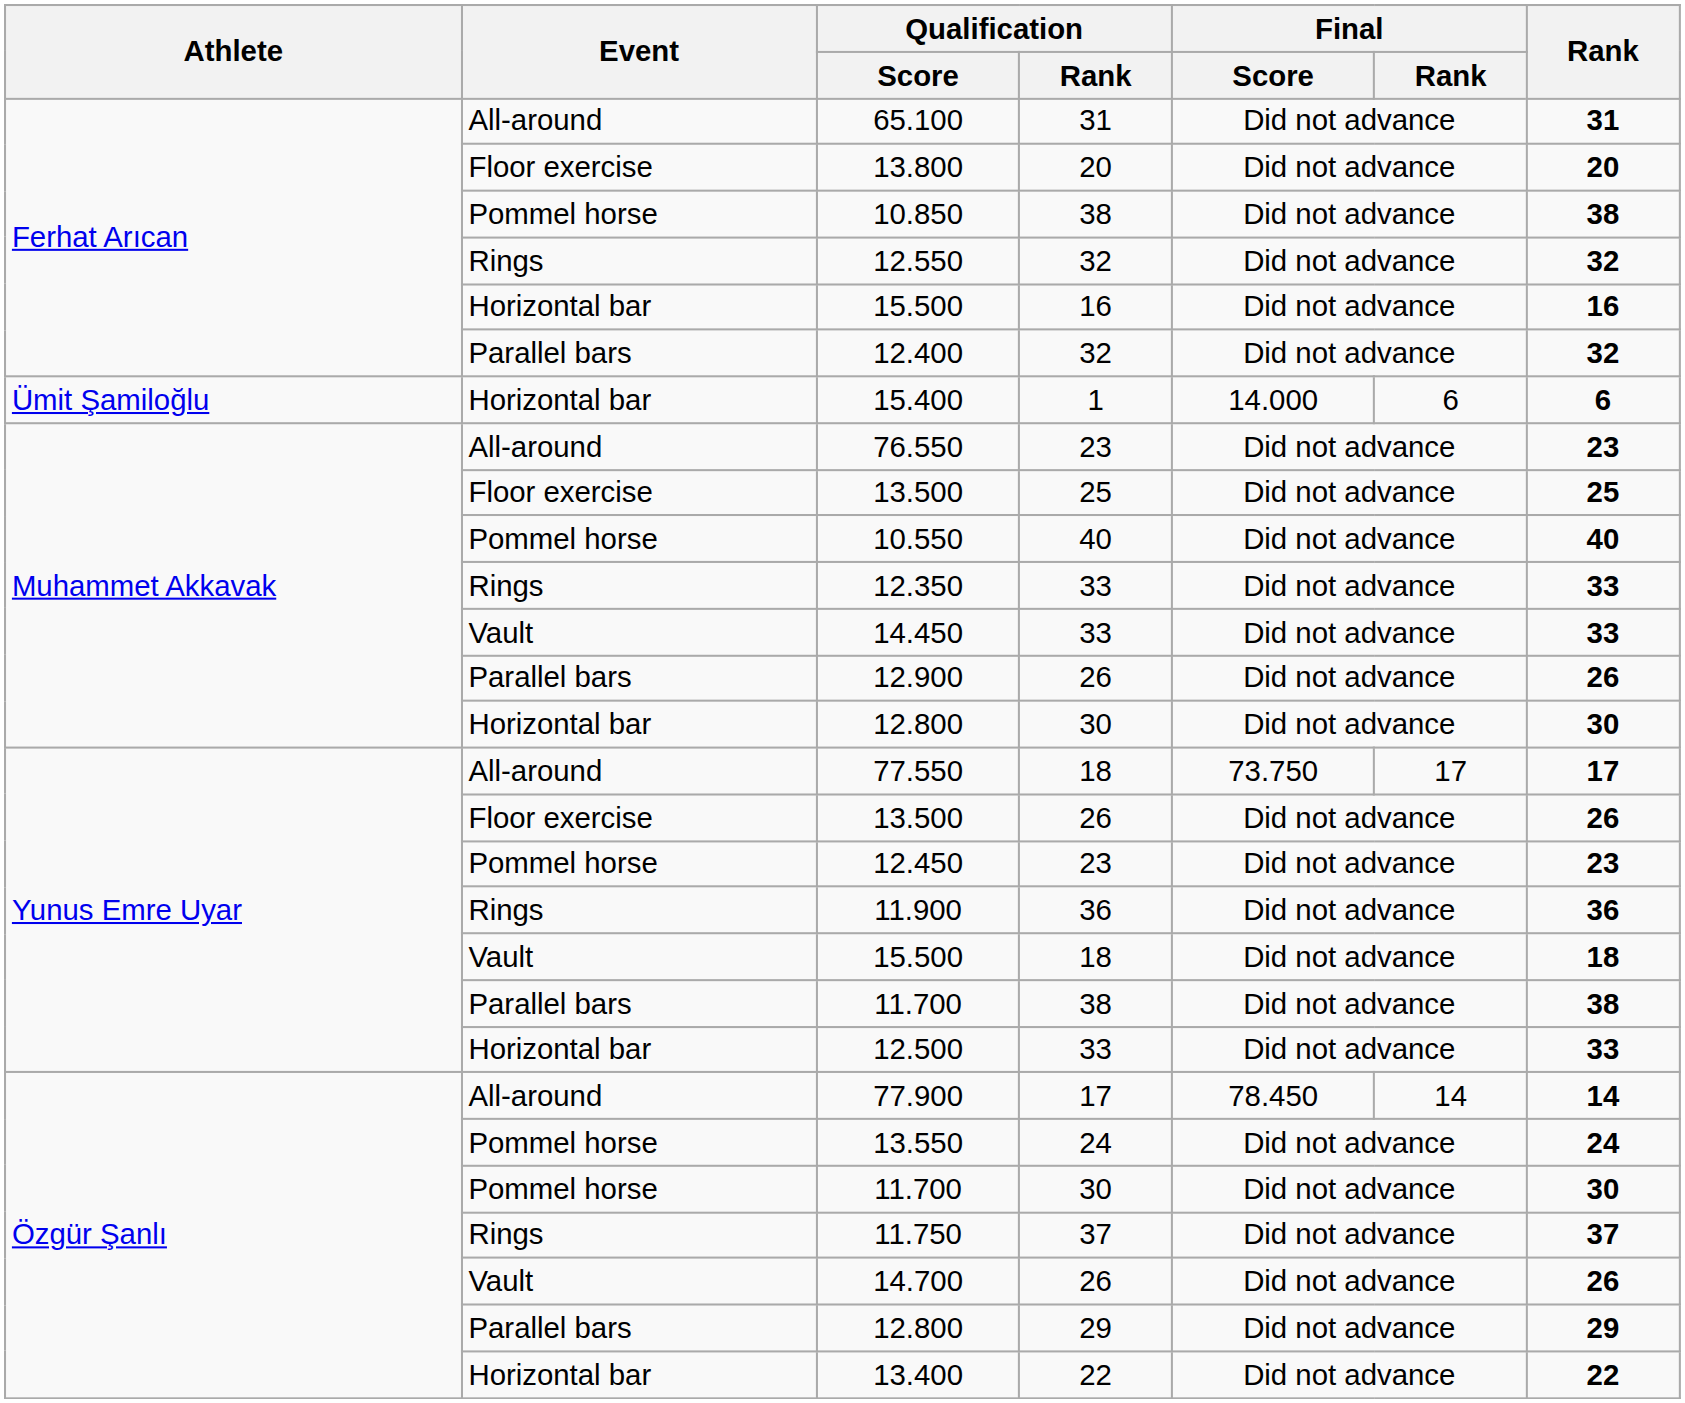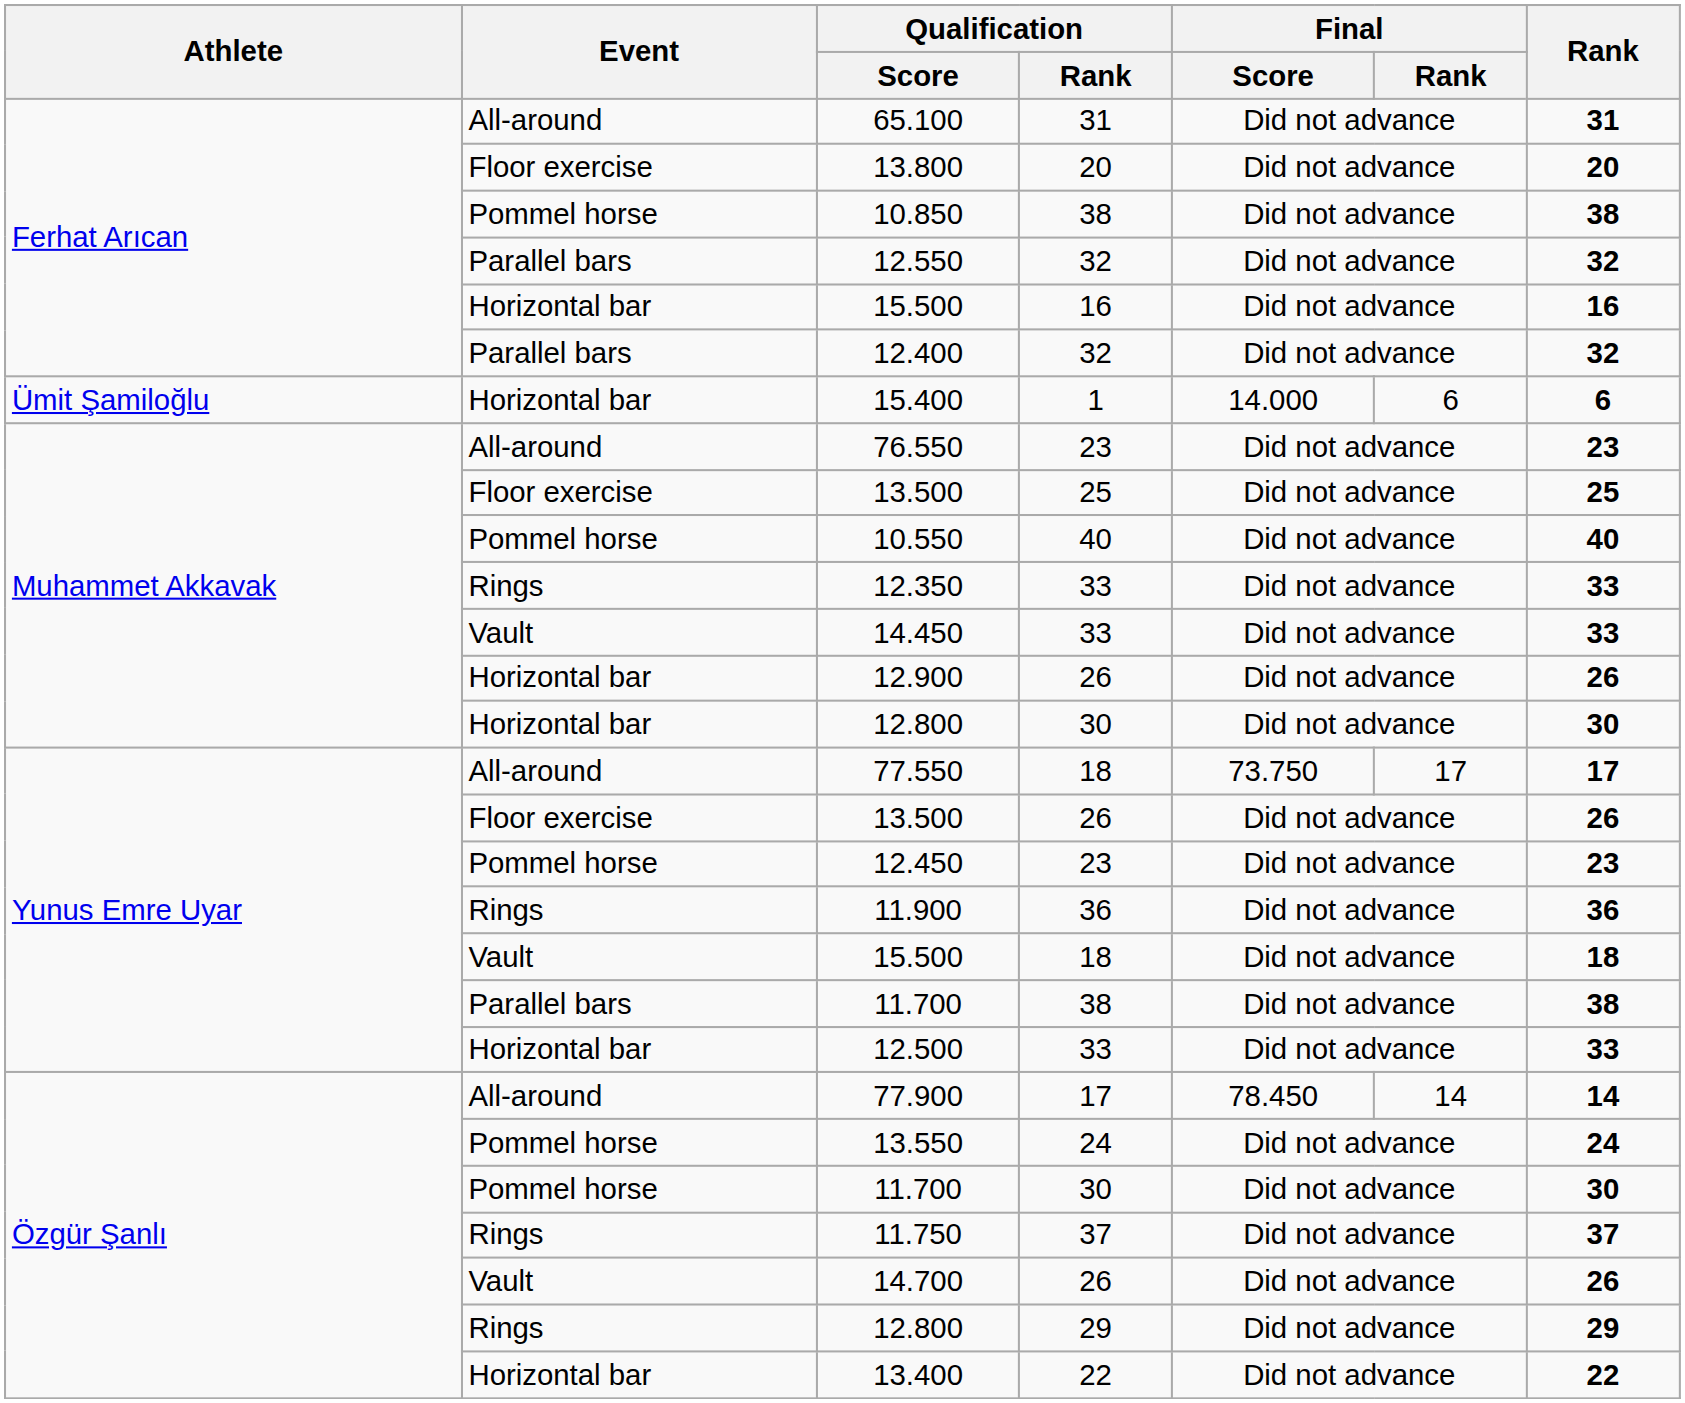12.550 | Event: Rings -> Parallel bars
12.900 | Event: Parallel bars -> Horizontal bar
12.800 / 29 | Event: Parallel bars -> Rings
